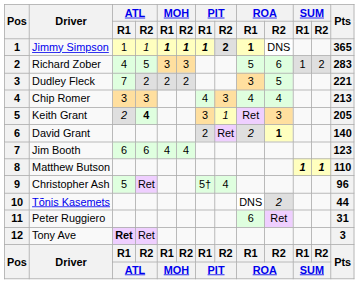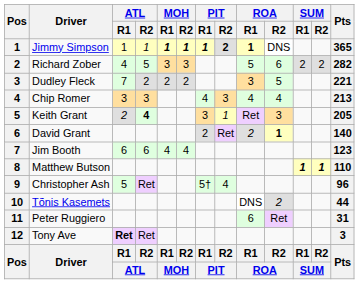Richard Zober | SUM / R1: 1 -> 2
Richard Zober | Pts: 283 -> 282
